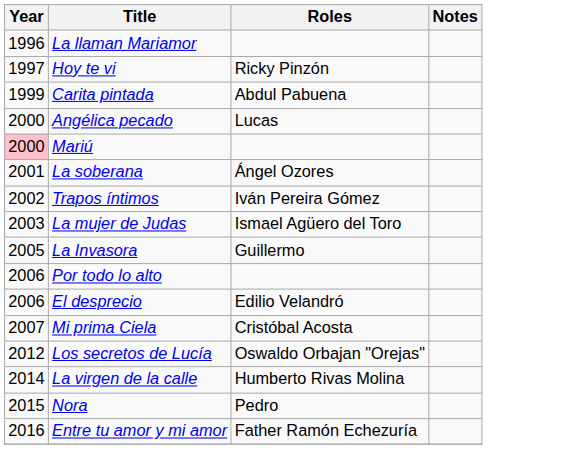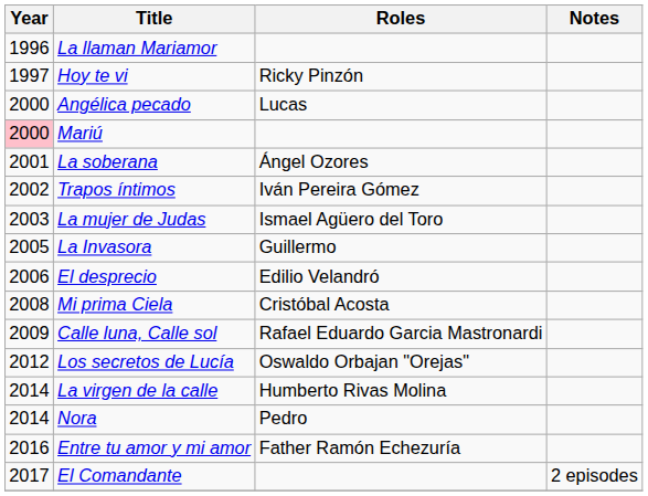- row: 1999 | Carita pintada | Abdul Pabuena
- row: 2006 | Por todo lo alto
Mi prima Ciela | Year: 2007 -> 2008
+ row: 2009 | Calle luna, Calle sol | Rafael Eduardo Garcia Mastronardi
Nora | Year: 2015 -> 2014
+ row: 2017 | El Comandante | 2 episodes
